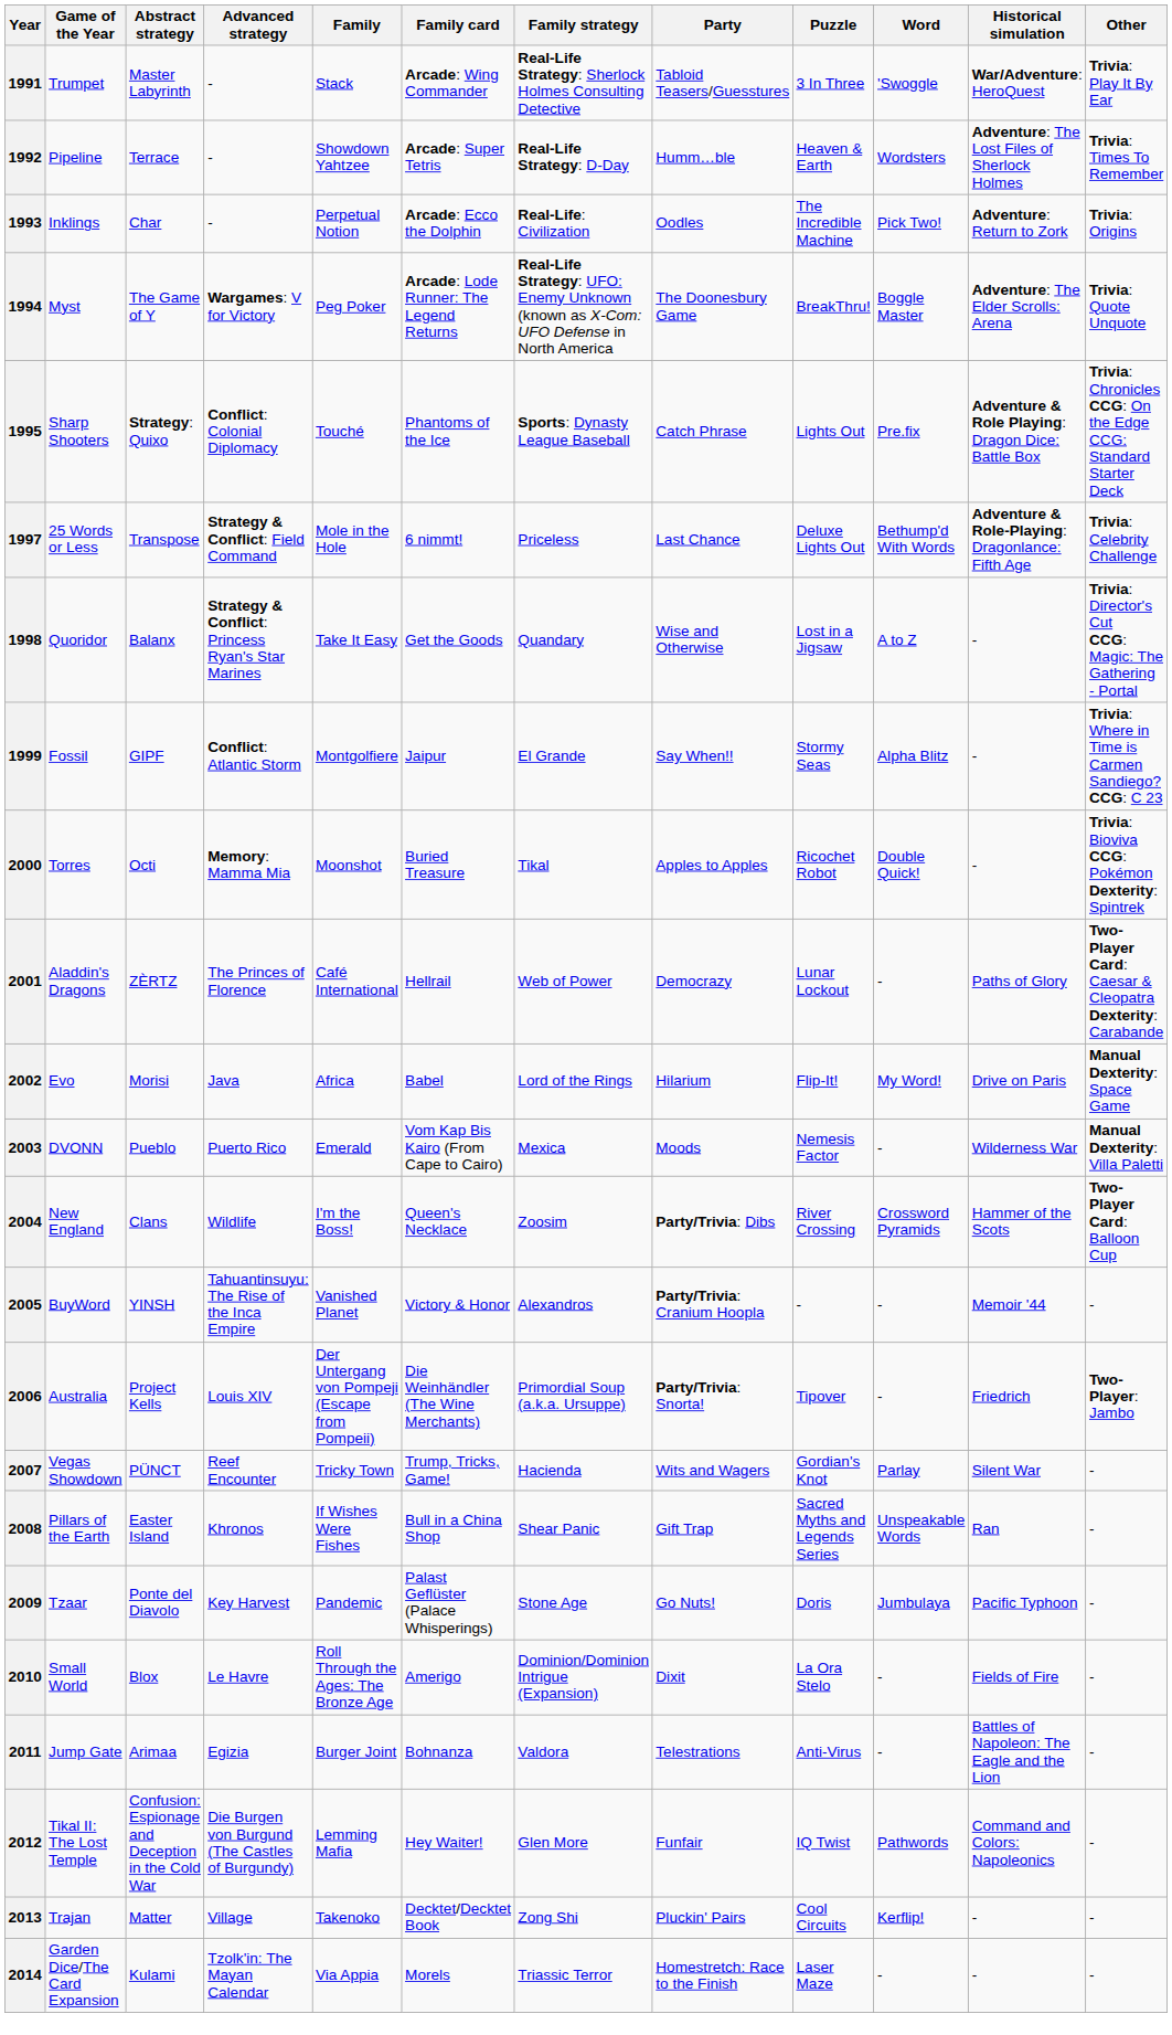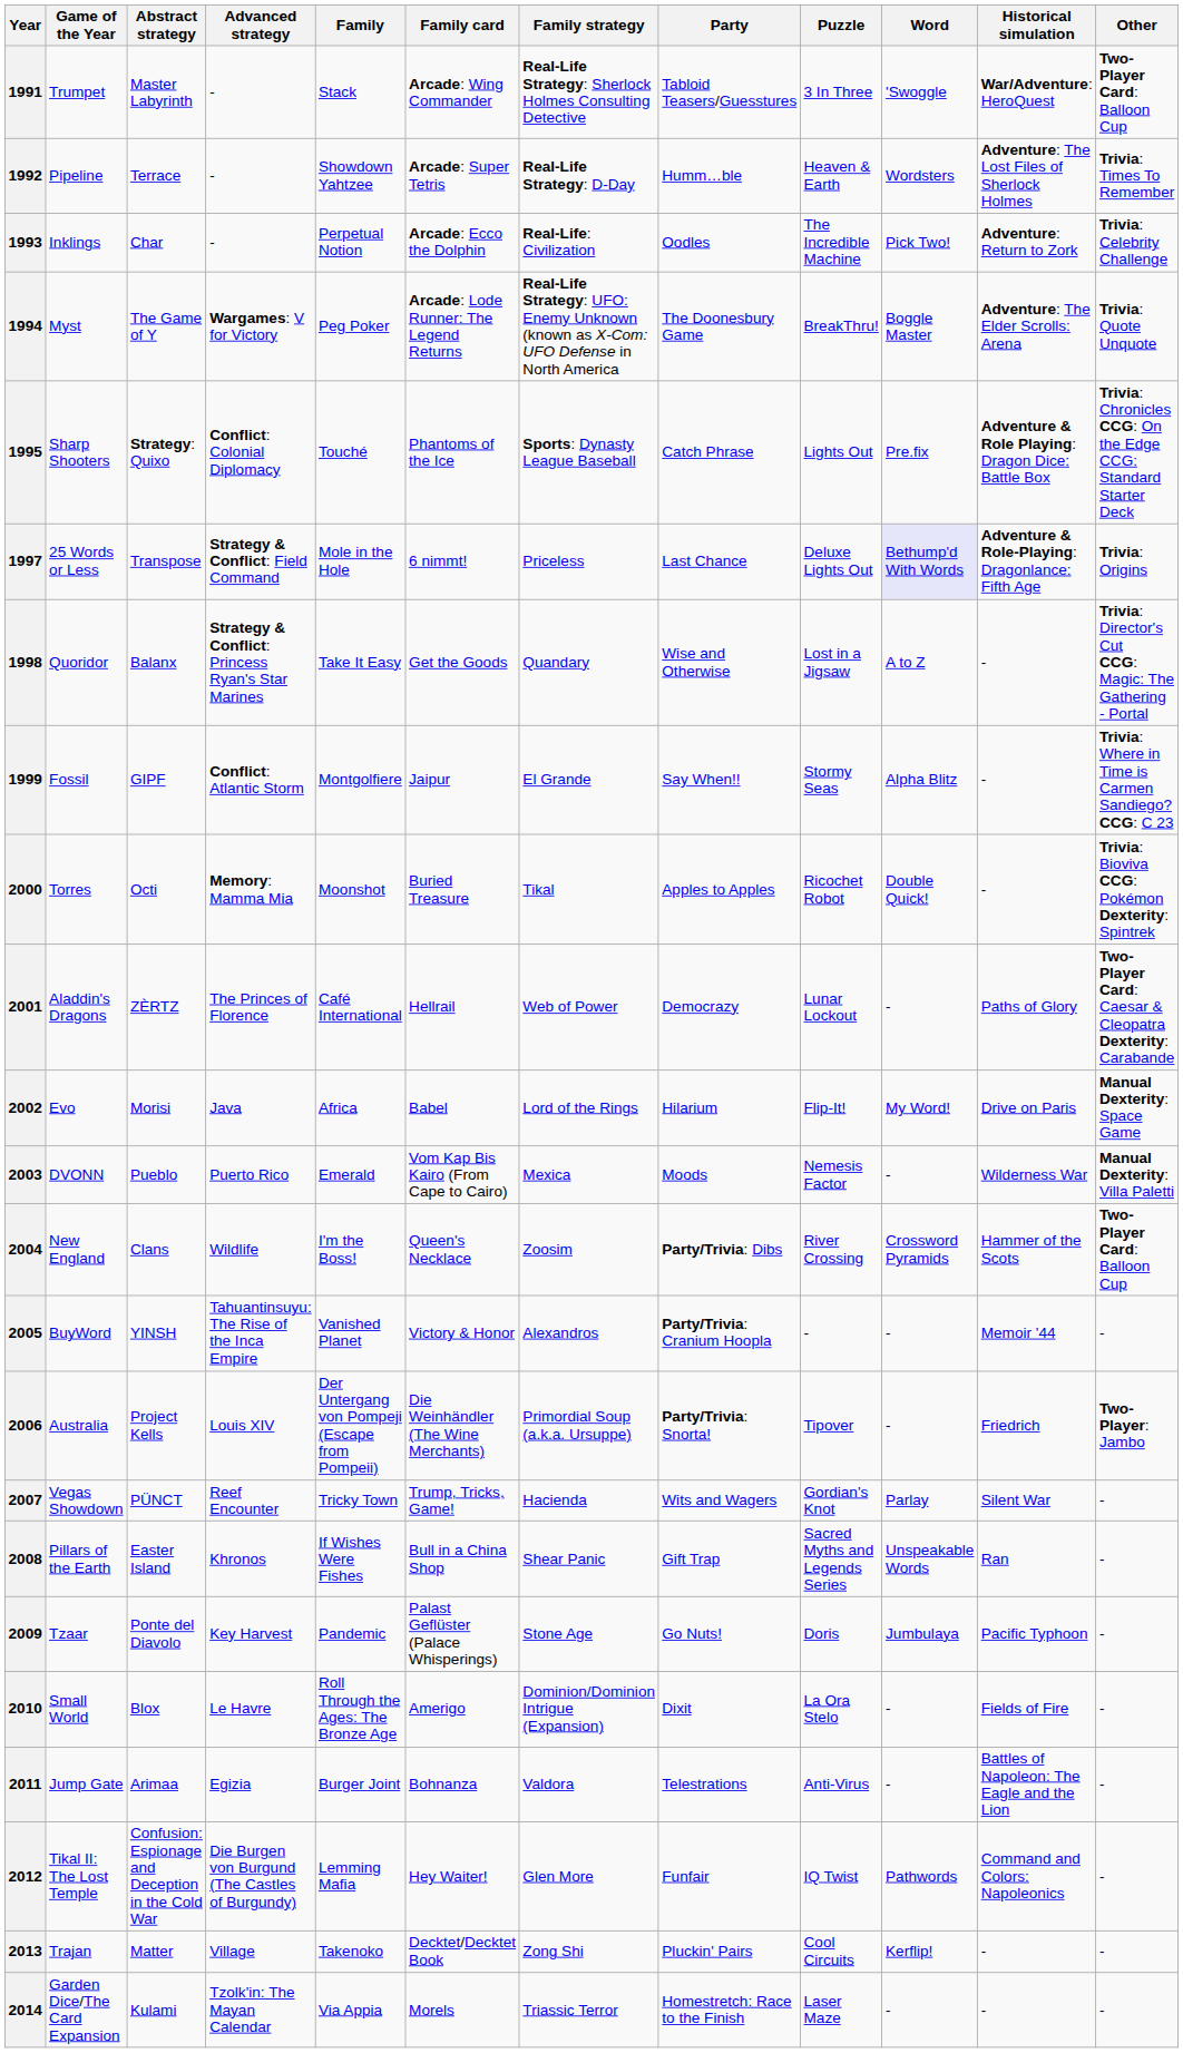1991 | Other: Trivia: Play It By Ear -> Two-Player Card: Balloon Cup
1993 | Other: Trivia: Origins -> Trivia: Celebrity Challenge
1997 | Word: no background -> lavender background
1997 | Other: Trivia: Celebrity Challenge -> Trivia: Origins
